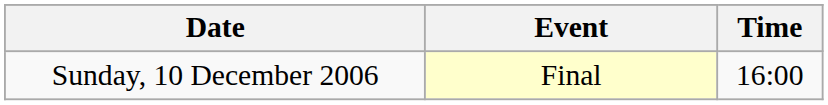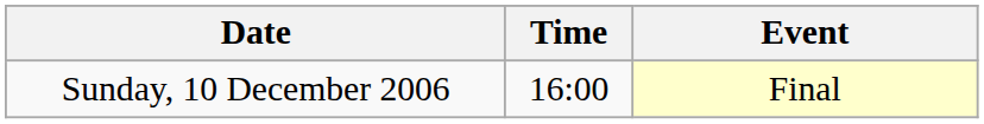columns swapped: Time <-> Event
